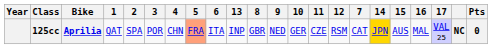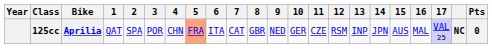columns swapped: 7 <-> 13
125cc | 14: gold background -> no background
